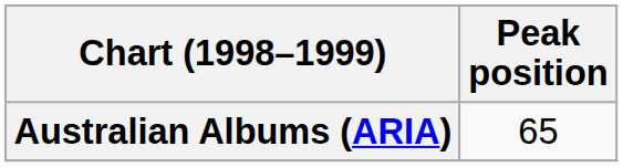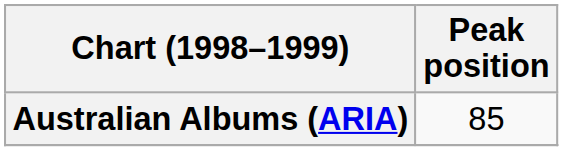Australian Albums (ARIA) | Peak position: 65 -> 85
